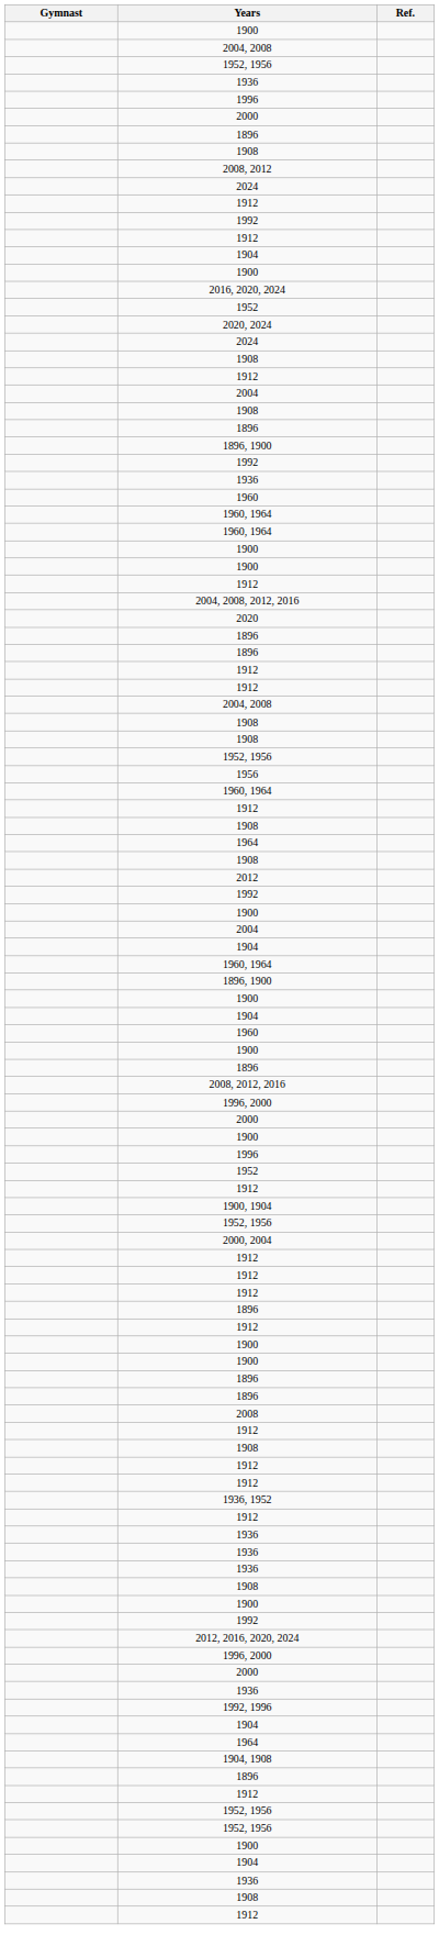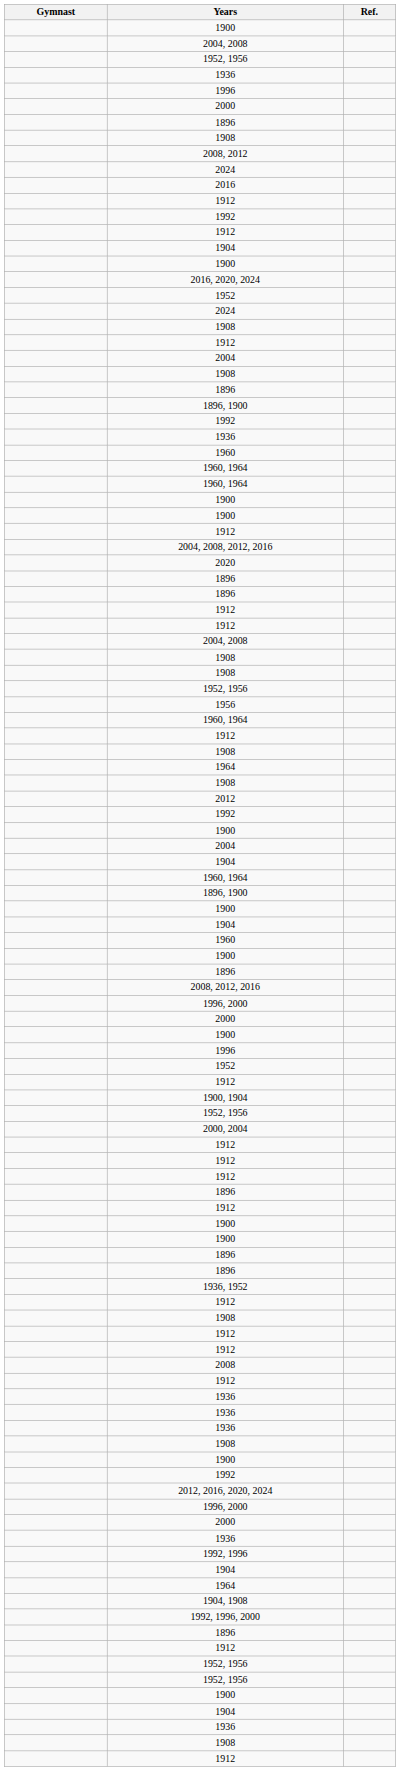+ row: 2016
- row: 2020, 2024
rows swapped: 1936, 1952 <-> 2008
+ row: 1992, 1996, 2000
